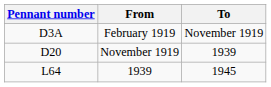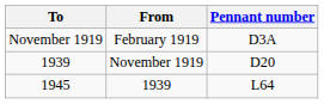columns swapped: Pennant number <-> To
